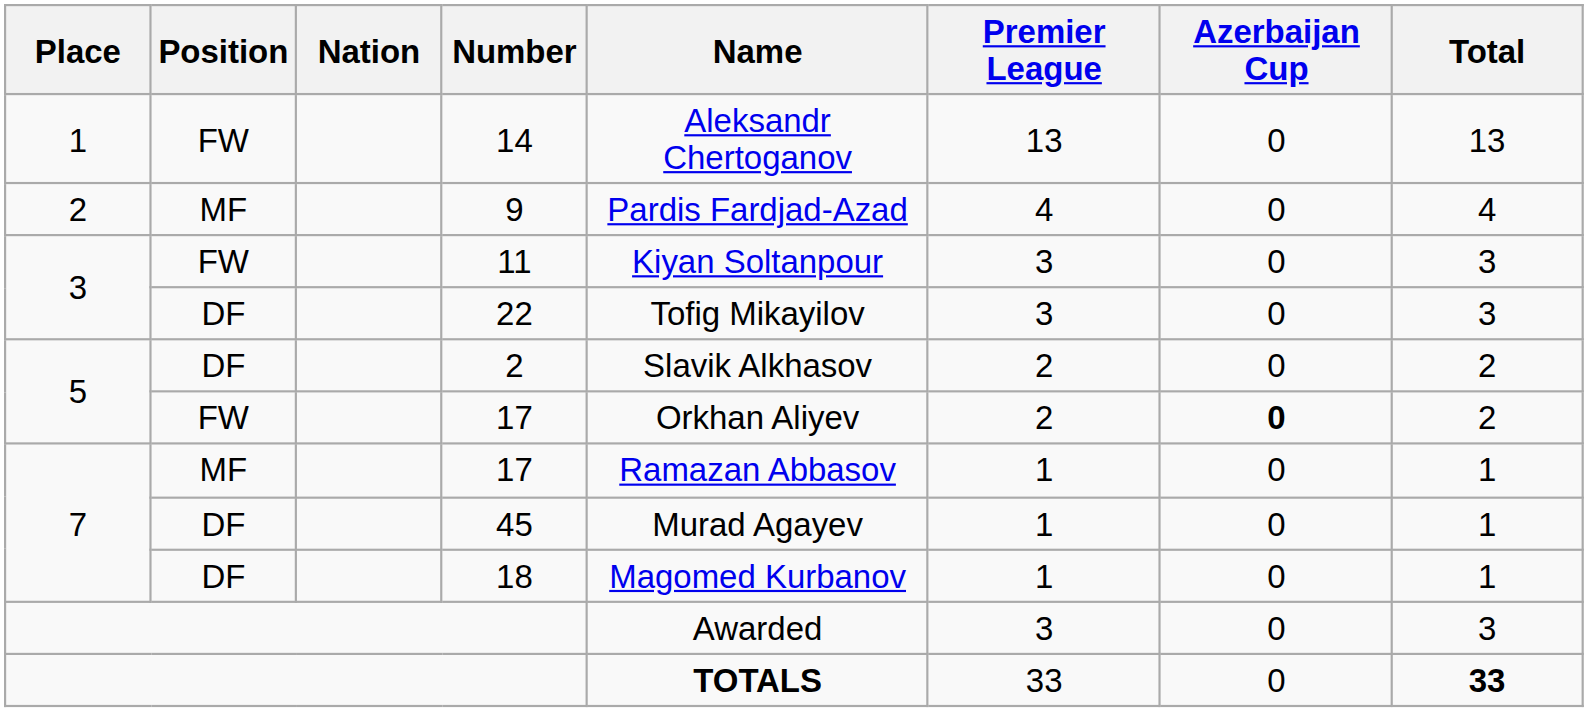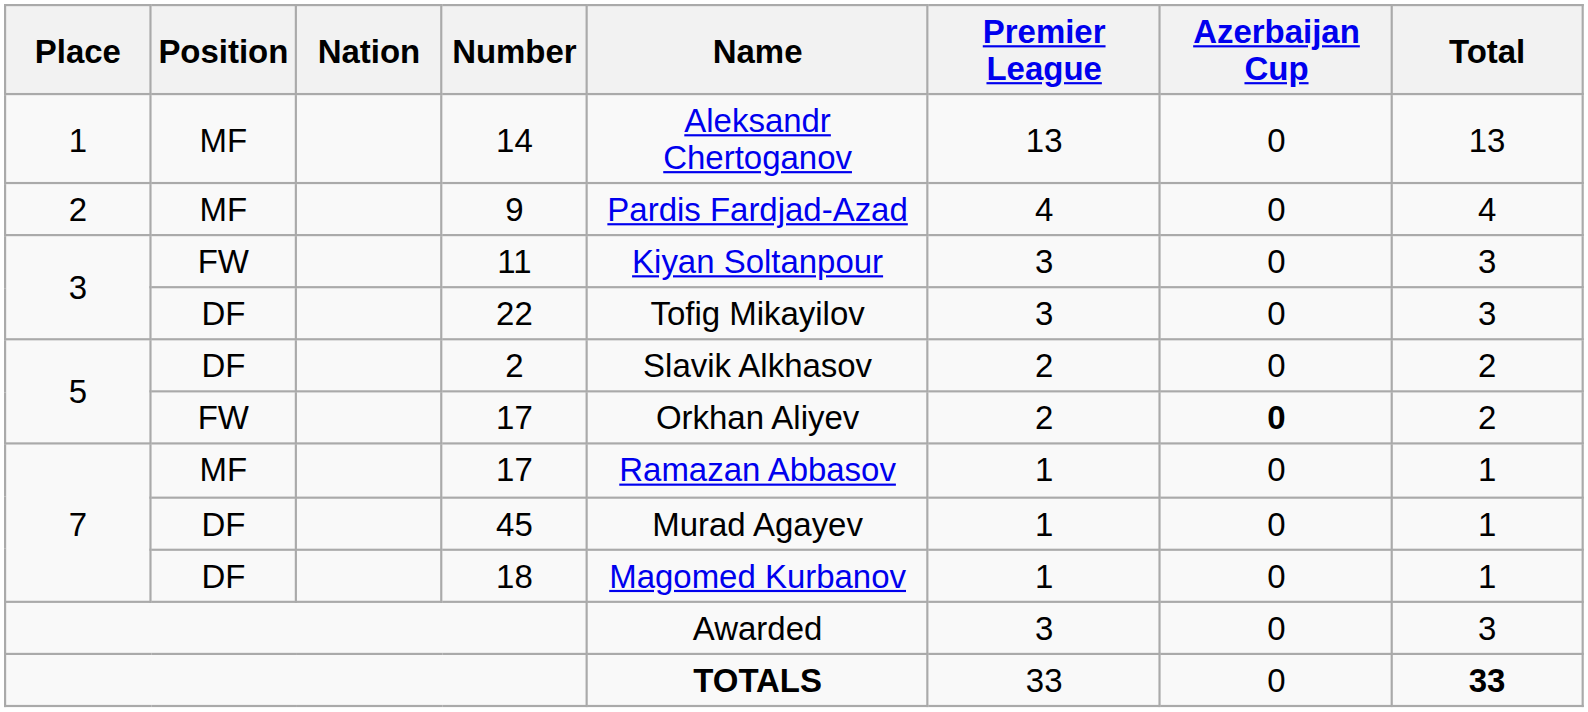14 | Position: FW -> MF
